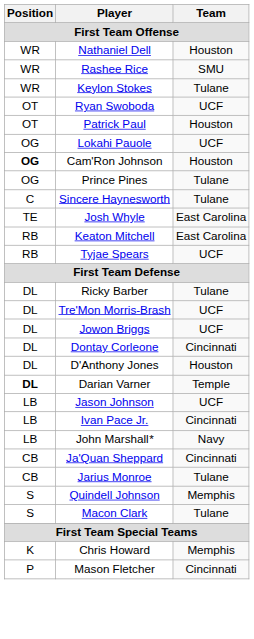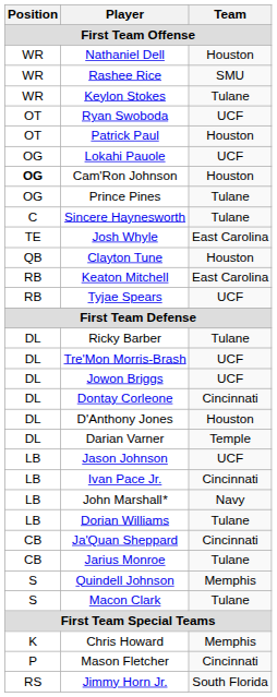+ row: QB | Clayton Tune | Houston
Darian Varner | Position: bold -> normal
+ row: LB | Dorian Williams | Tulane
+ row: RS | Jimmy Horn Jr. | South Florida
